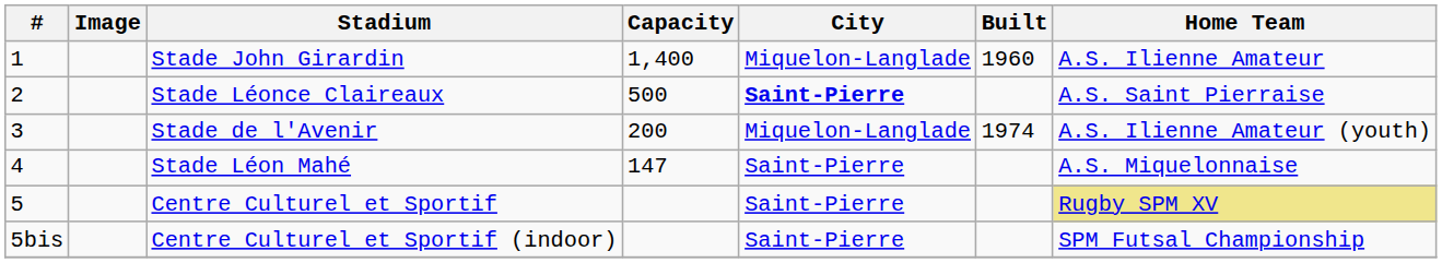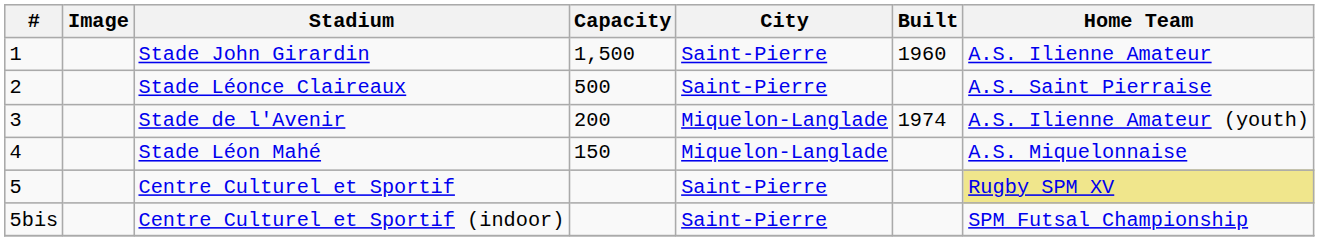Stade John Girardin | Capacity: 1,400 -> 1,500
Stade John Girardin | City: Miquelon-Langlade -> Saint-Pierre
Stade Léonce Claireaux | City: bold -> normal
Stade Léon Mahé | Capacity: 147 -> 150
Stade Léon Mahé | City: Saint-Pierre -> Miquelon-Langlade
